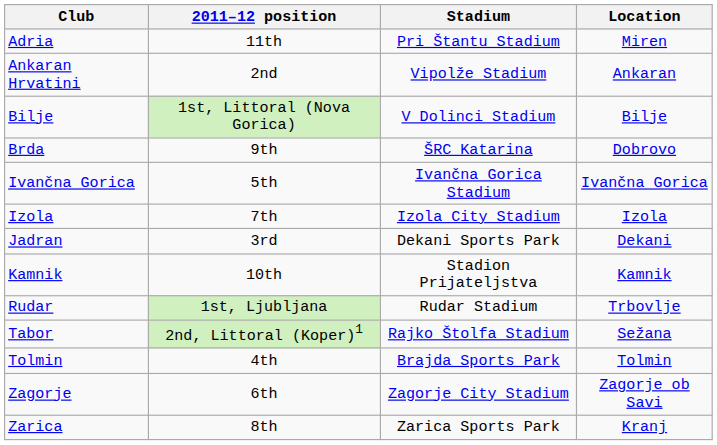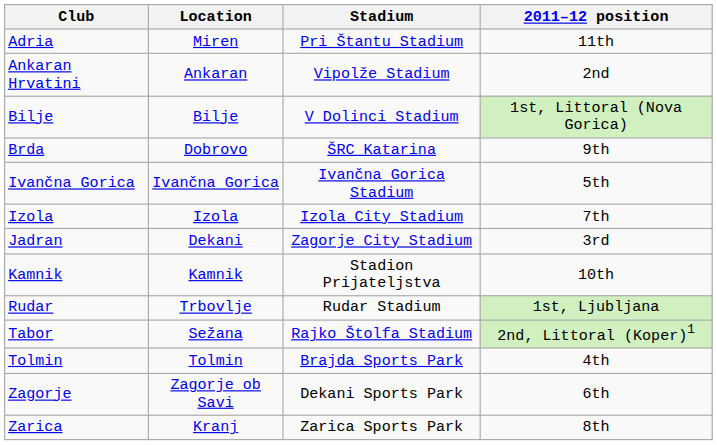columns swapped: Location <-> 2011–12 position
Jadran | Stadium: Dekani Sports Park -> Zagorje City Stadium
Zagorje | Stadium: Zagorje City Stadium -> Dekani Sports Park
